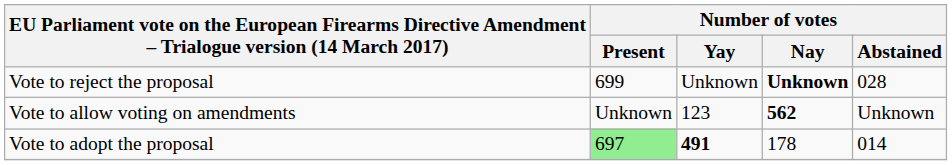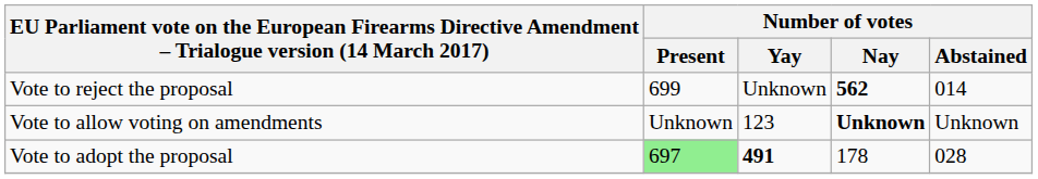Vote to reject the proposal | Number of votes / Nay: Unknown -> 562
Vote to reject the proposal | Number of votes / Abstained: 028 -> 014
Vote to allow voting on amendments | Number of votes / Nay: 562 -> Unknown
Vote to adopt the proposal | Number of votes / Abstained: 014 -> 028
